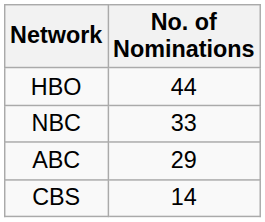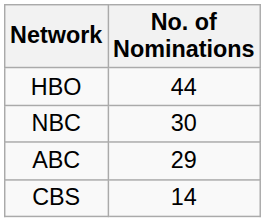NBC | No. of Nominations: 33 -> 30
